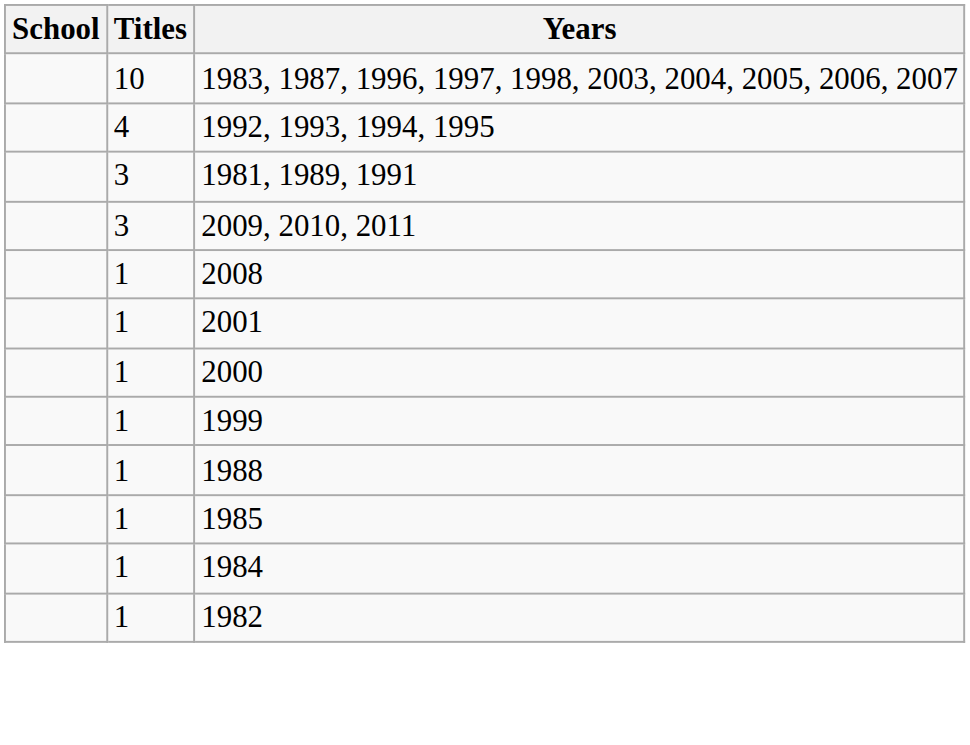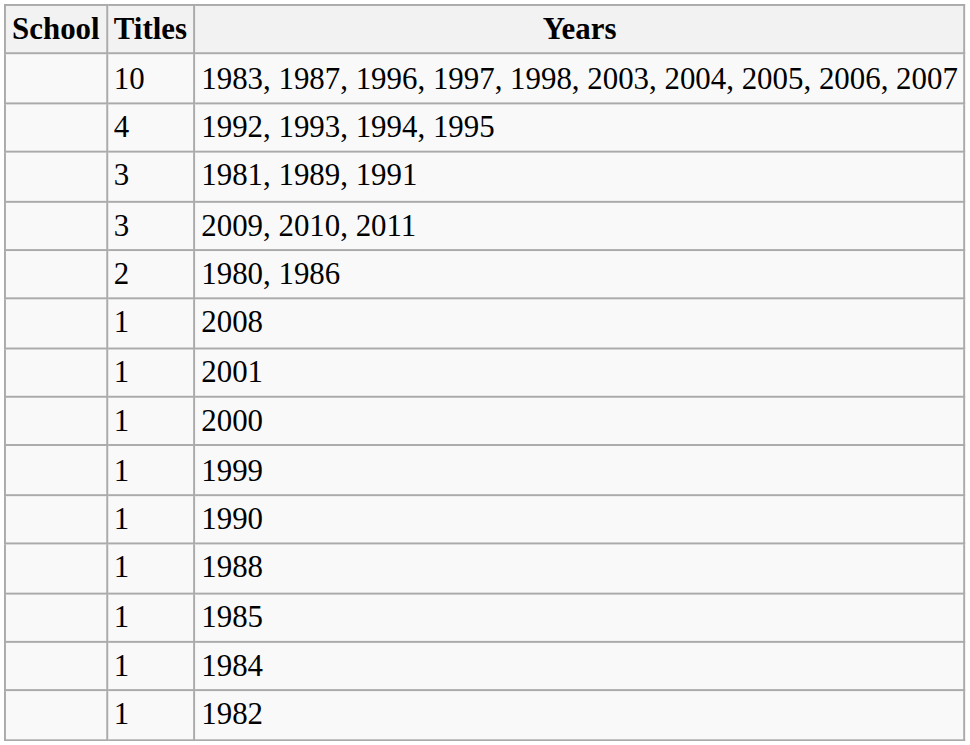+ row: 2 | 1980, 1986
+ row: 1 | 1990
